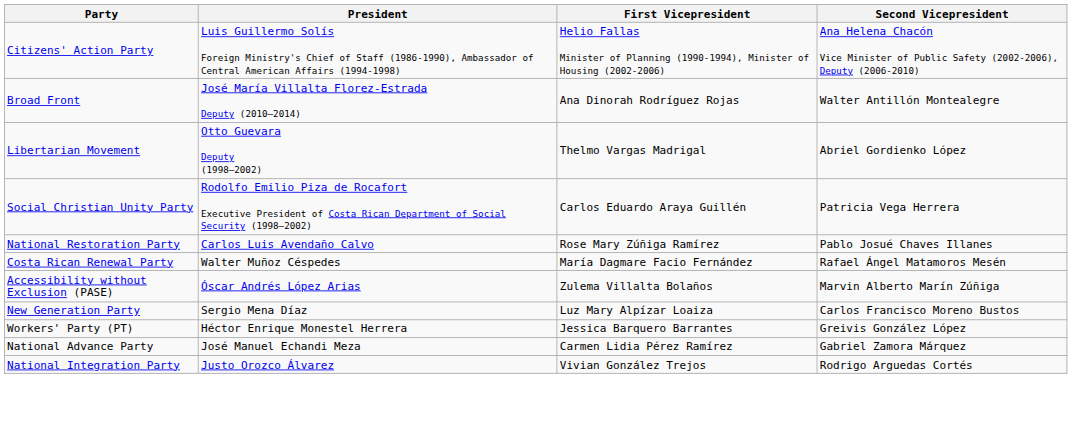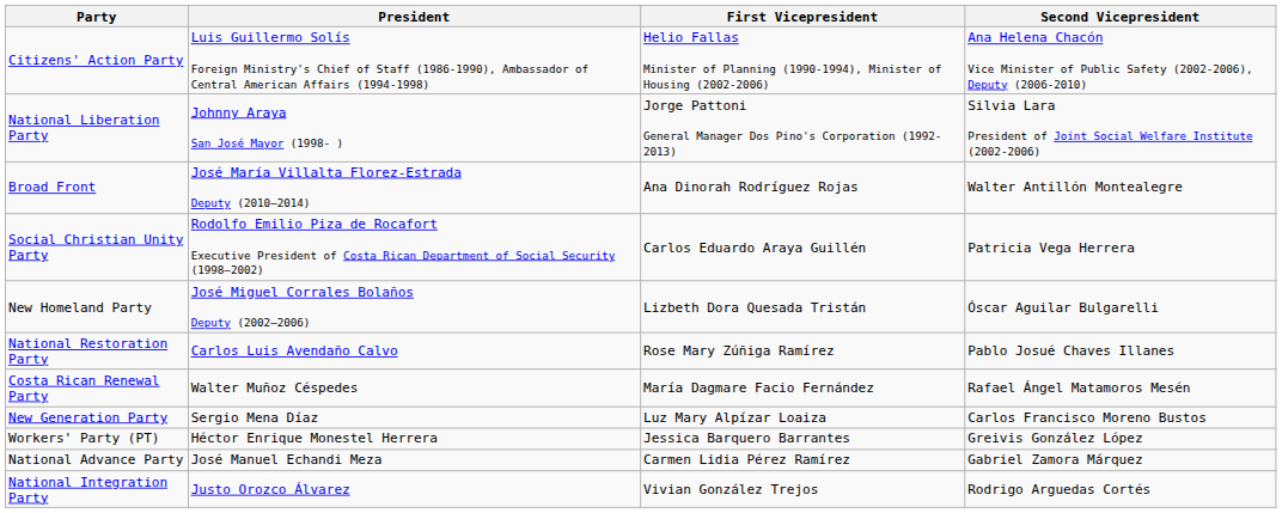+ row: National Liberation Party | Johnny Araya San José Mayor (1998- ) | Jorge Pattoni General Manager Dos Pino's Corporation (1992-2013) | Silvia Lara President of Joint Social Welfare Institute (2002-2006)
- row: Libertarian Movement | Otto Guevara Deputy (1998–2002) | Thelmo Vargas Madrigal | Abriel Gordienko López
+ row: New Homeland Party | José Miguel Corrales Bolaños Deputy (2002–2006) | Lizbeth Dora Quesada Tristán | Óscar Aguilar Bulgarelli
- row: Accessibility without Exclusion (PASE) | Óscar Andrés López Arias | Zulema Villalta Bolaños | Marvin Alberto Marín Zúñiga
